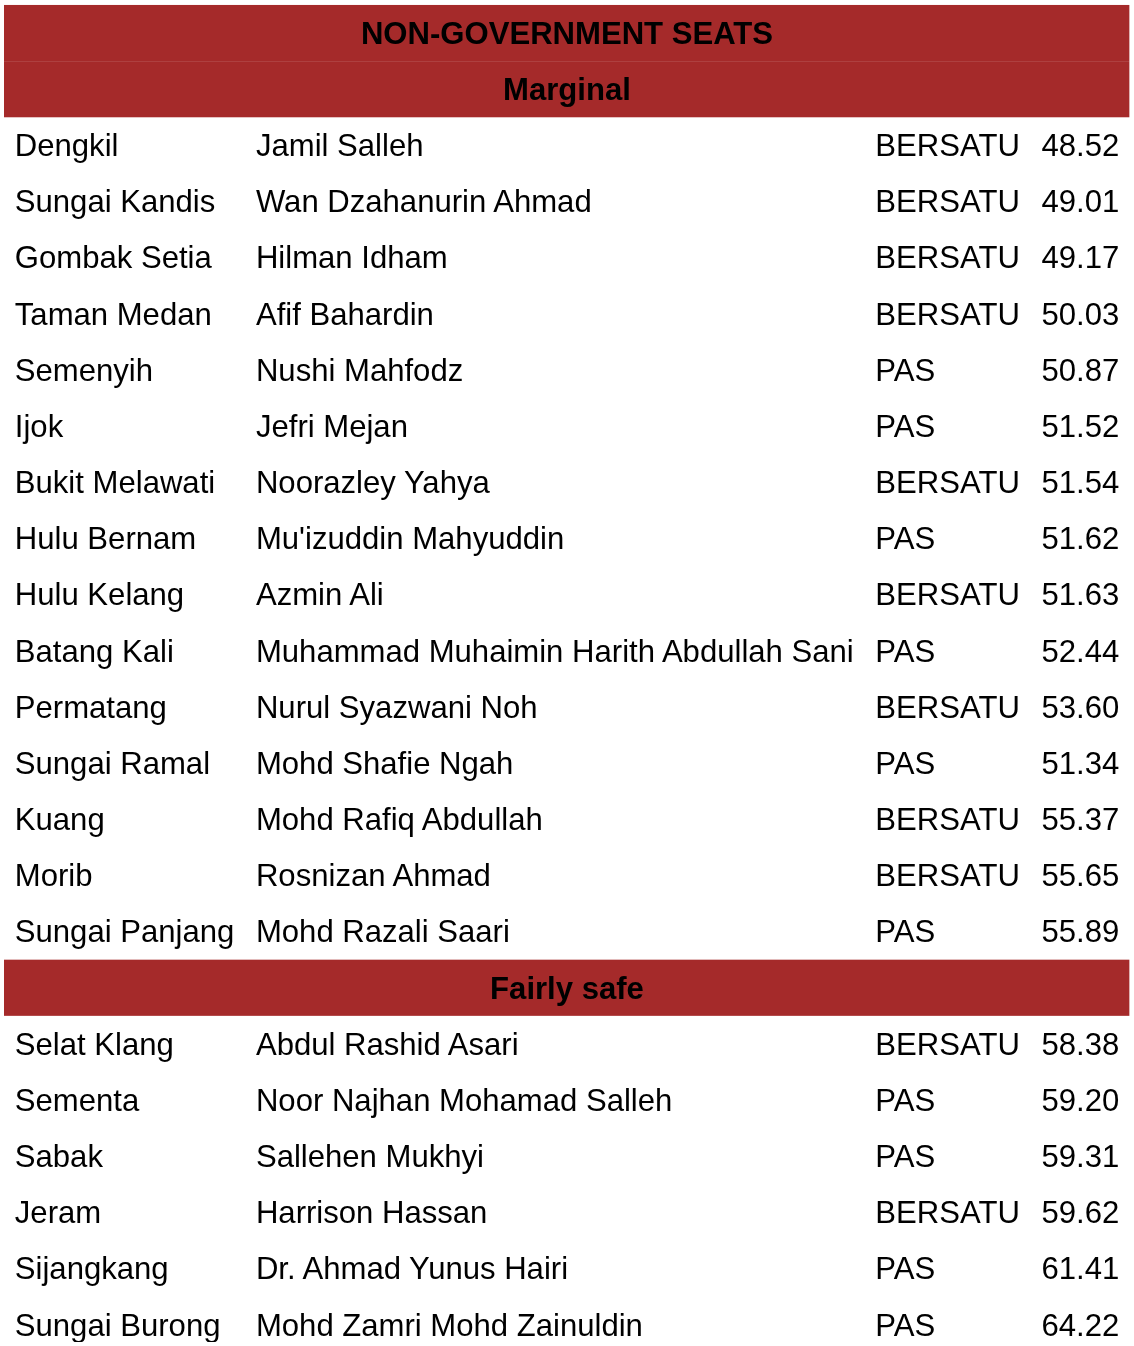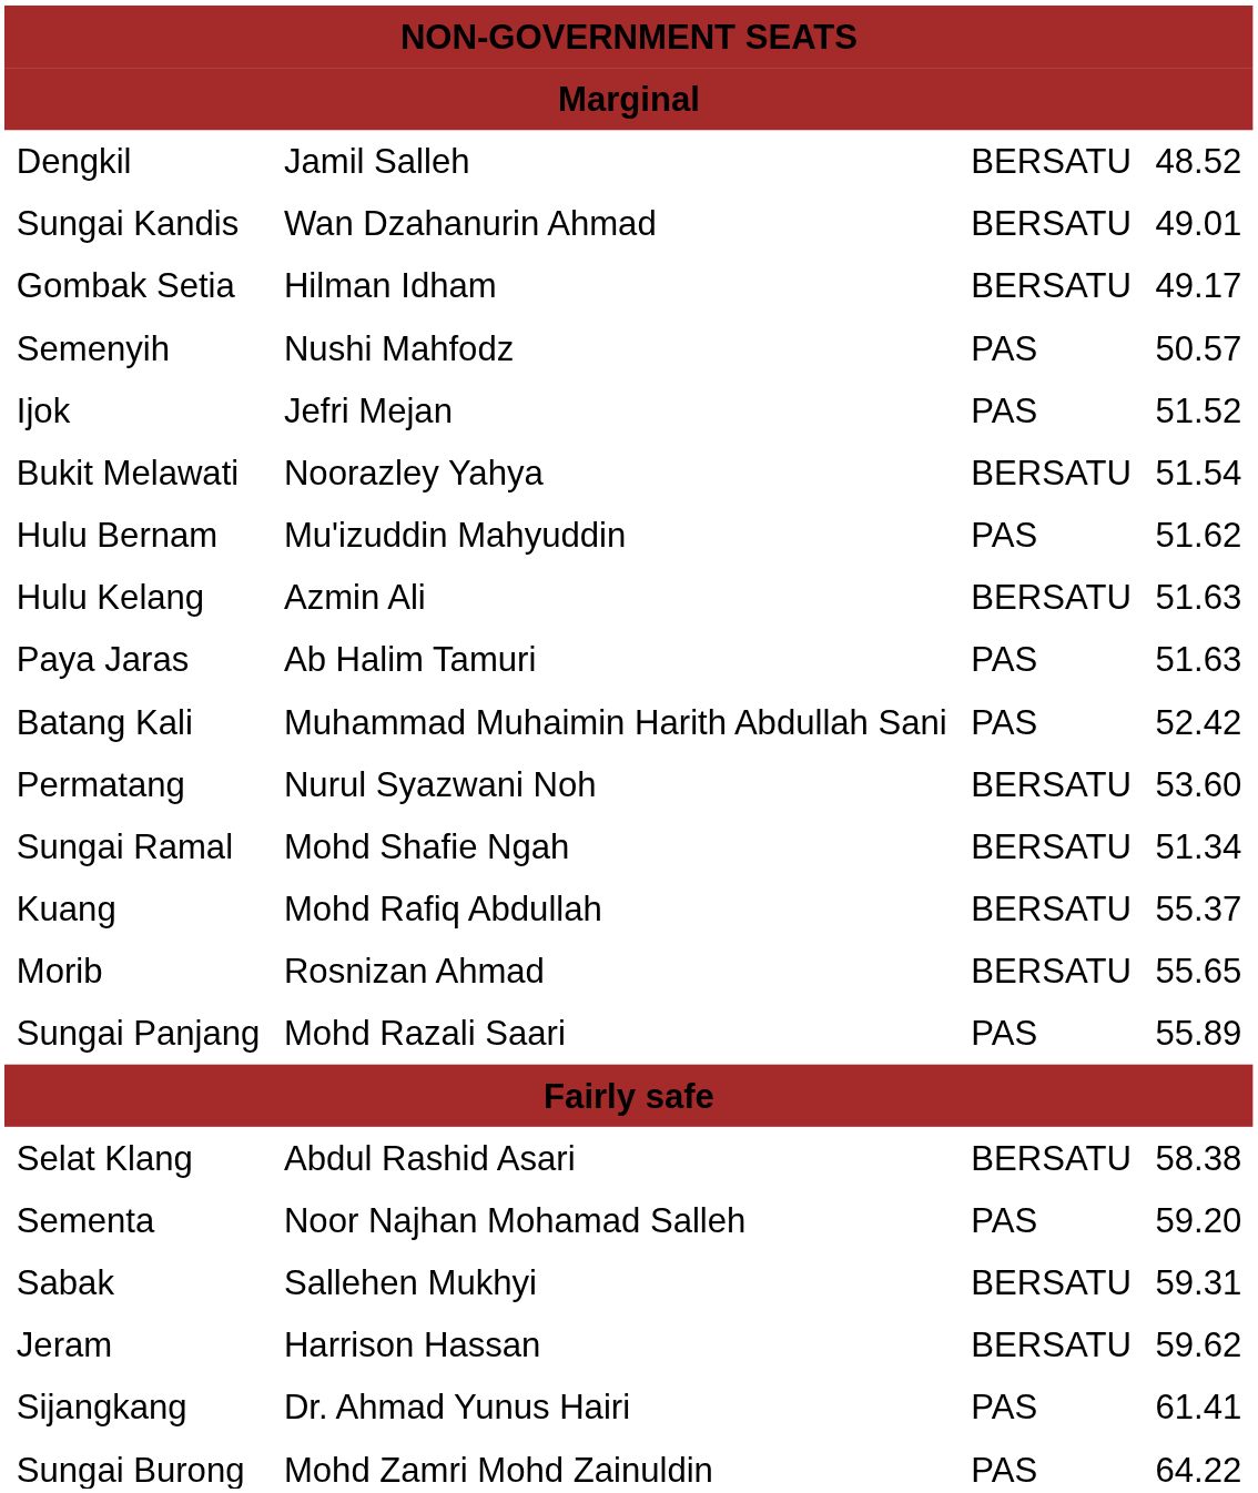- row: Taman Medan | Afif Bahardin | BERSATU | 50.03
Semenyih | column 4: 50.87 -> 50.57
+ row: Paya Jaras | Ab Halim Tamuri | PAS | 51.63
Batang Kali | column 4: 52.44 -> 52.42
Sungai Ramal | column 3: PAS -> BERSATU
Sabak | column 3: PAS -> BERSATU
